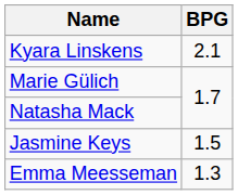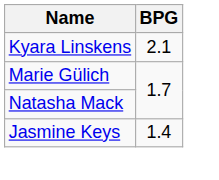Jasmine Keys | BPG: 1.5 -> 1.4
- row: Emma Meesseman | 1.3
